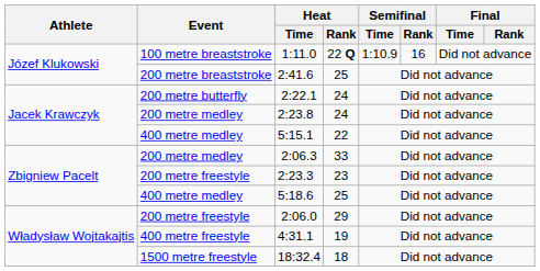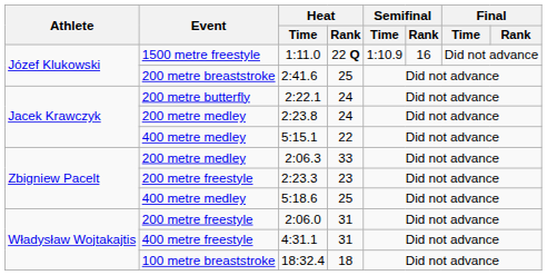1:11.0 | Event: 100 metre breaststroke -> 1500 metre freestyle
2:06.0 | Heat / Rank: 29 -> 31
4:31.1 | Heat / Rank: 19 -> 31
18:32.4 | Event: 1500 metre freestyle -> 100 metre breaststroke
